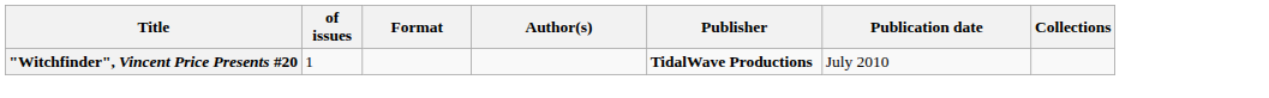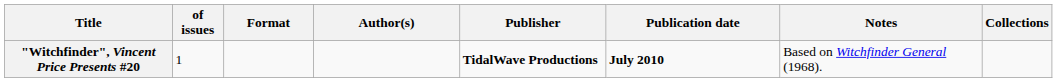+ column: Notes | Based on Witchfinder General (1968).
"Witchfinder", Vincent Price Presents #20 | Publication date: normal -> bold
